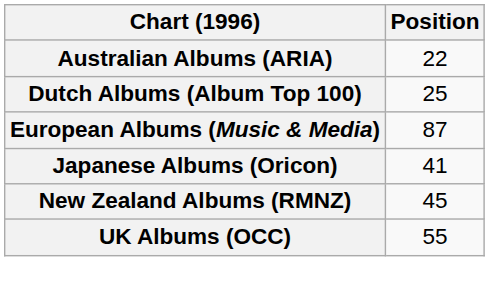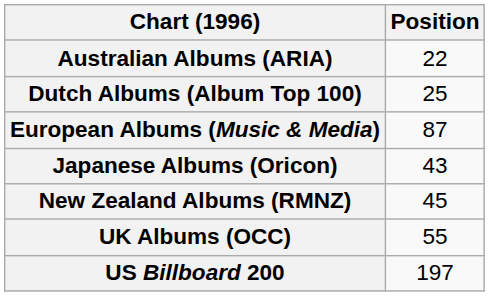Japanese Albums (Oricon) | Position: 41 -> 43
+ row: US Billboard 200 | 197
